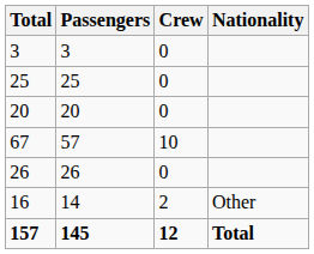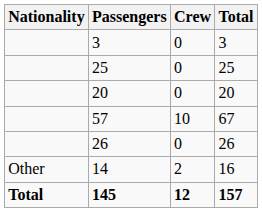columns swapped: Nationality <-> Total
